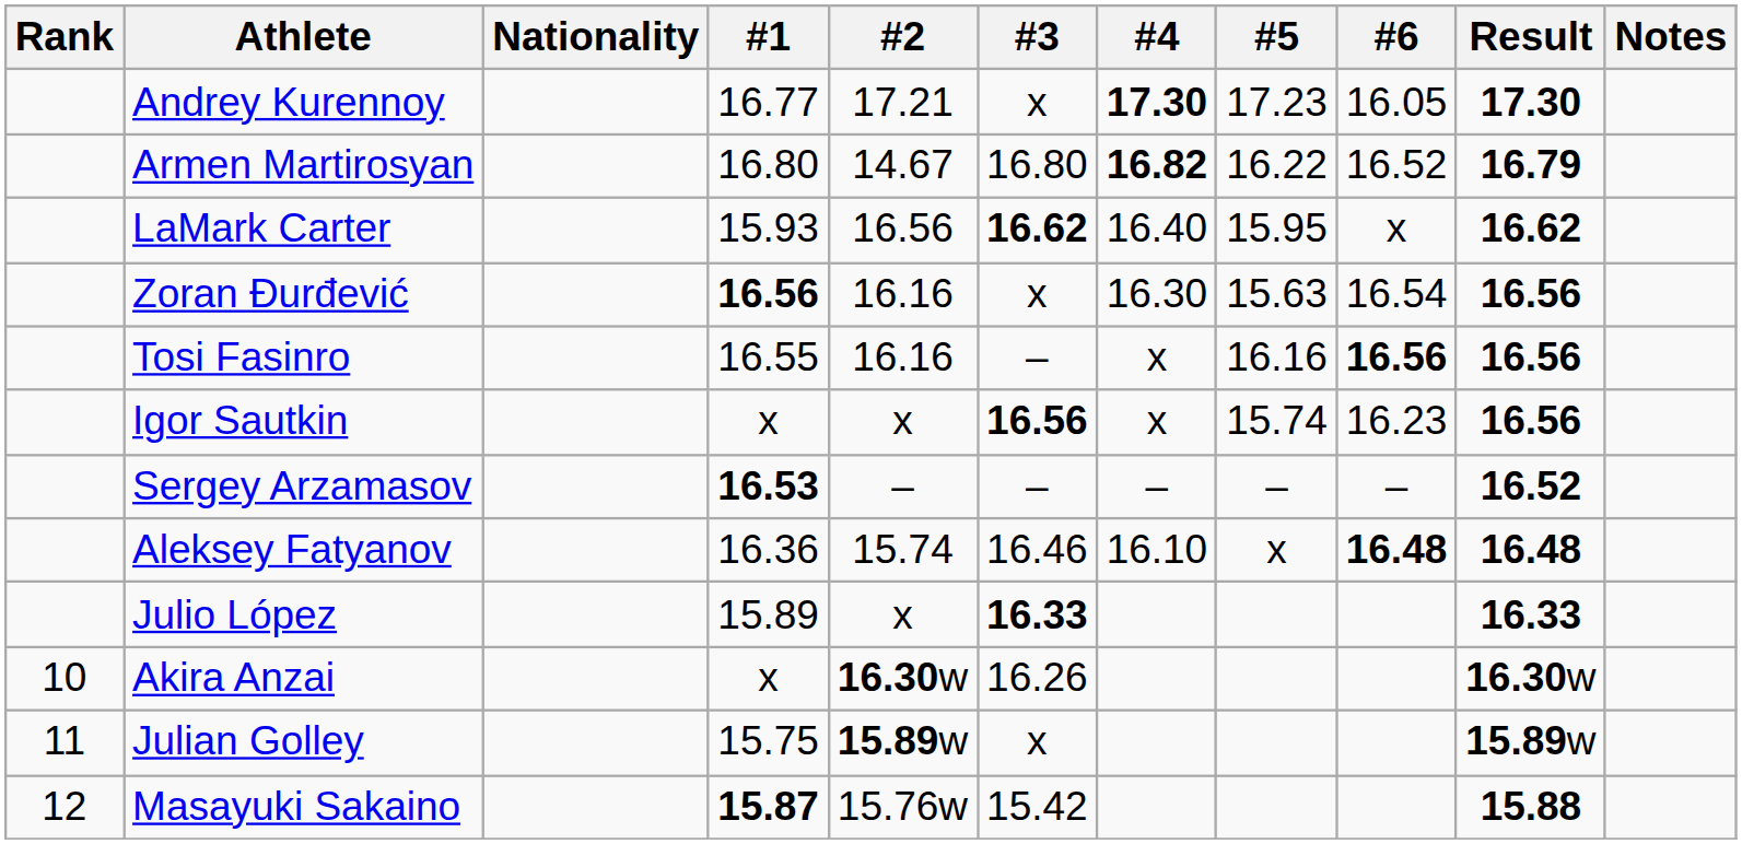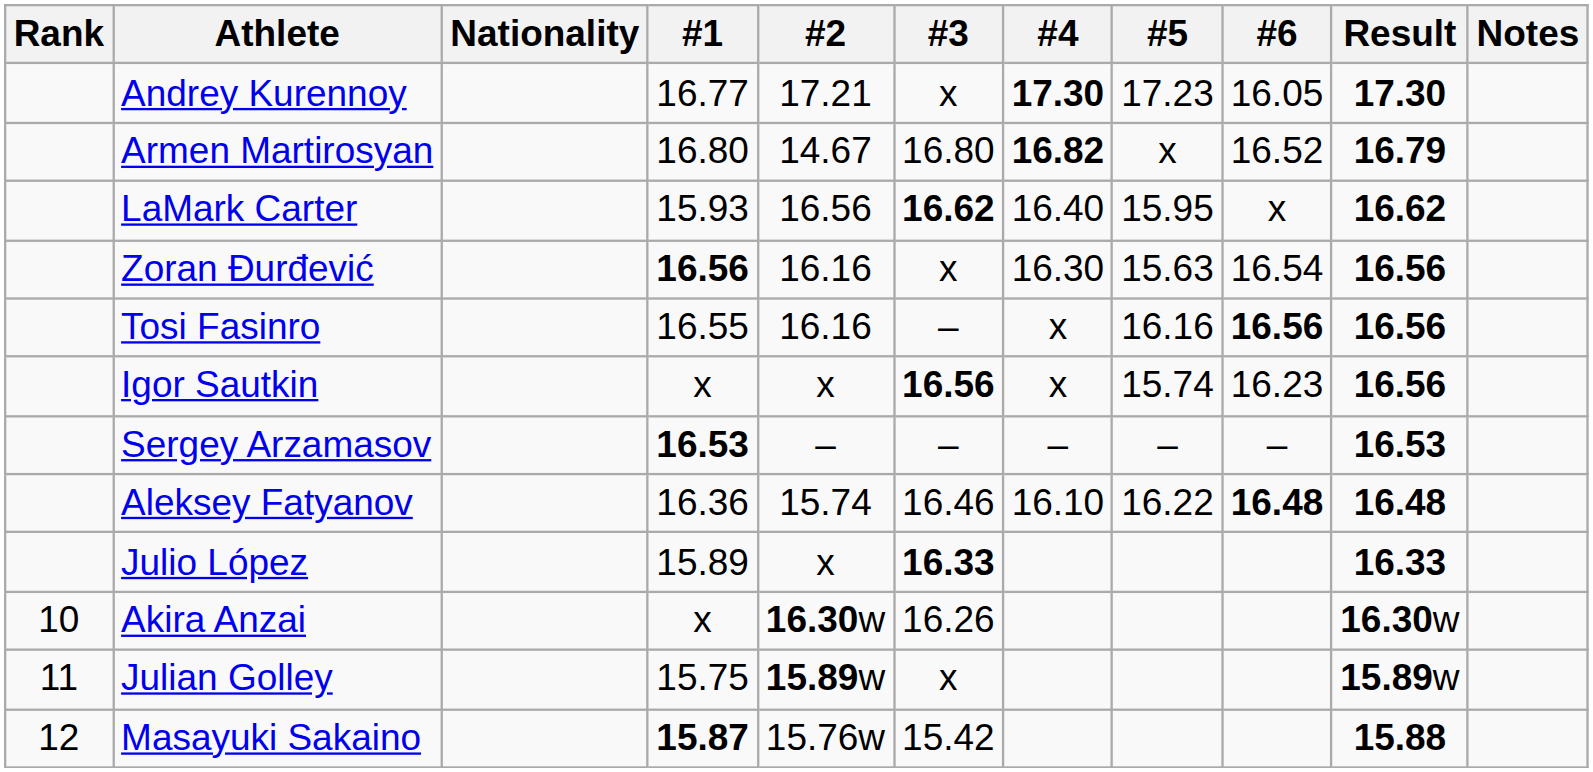Armen Martirosyan | #5: 16.22 -> x
Sergey Arzamasov | Result: 16.52 -> 16.53
Aleksey Fatyanov | #5: x -> 16.22
